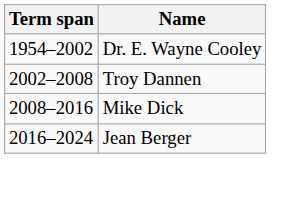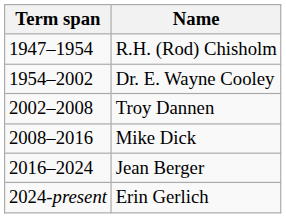+ row: 1947–1954 | R.H. (Rod) Chisholm
+ row: 2024-present | Erin Gerlich
